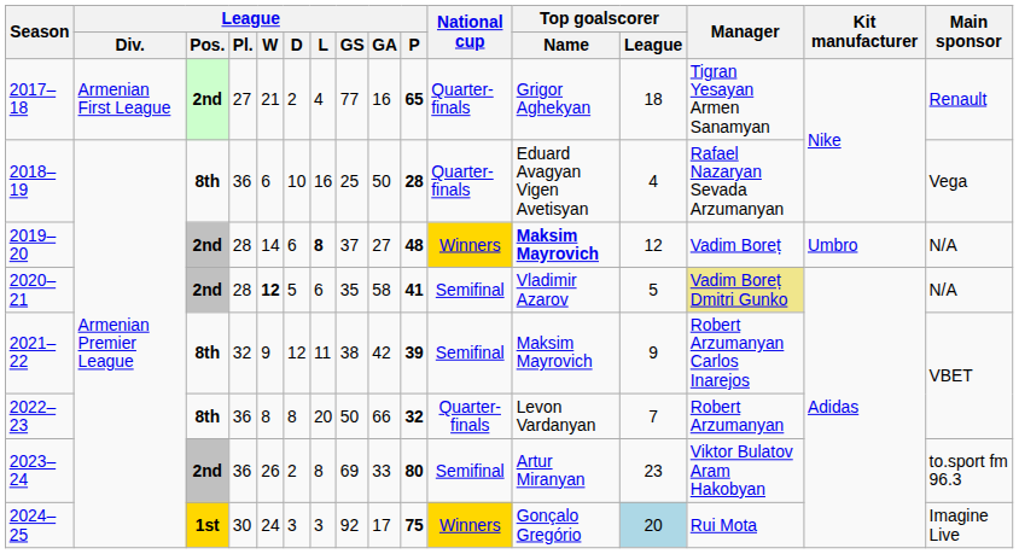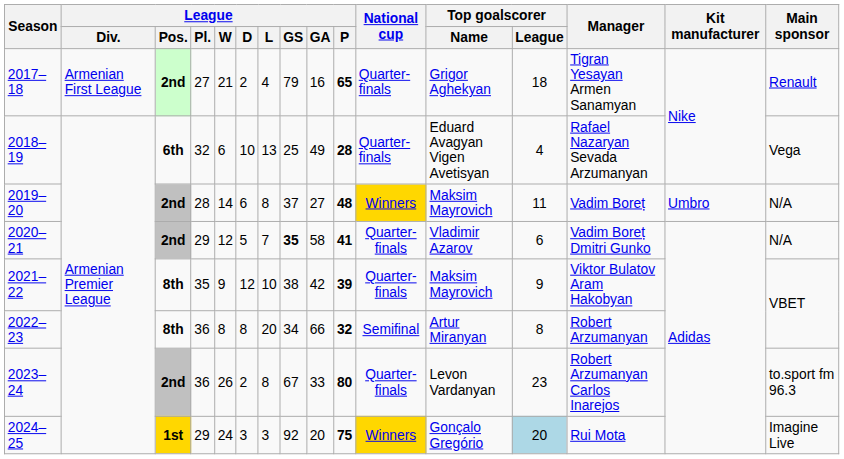2017–18 | League / GS: 77 -> 79
2018–19 | League / Pos.: 8th -> 6th
2018–19 | League / Pl.: 36 -> 32
2018–19 | League / L: 16 -> 13
2018–19 | League / GA: 50 -> 49
2019–20 | League / L: bold -> normal
2019–20 | Top goalscorer / Name: bold -> normal
2019–20 | Top goalscorer / League: 12 -> 11
2020–21 | League / Pl.: 28 -> 29
2020–21 | League / W: bold -> normal
2020–21 | League / L: 6 -> 7
2020–21 | League / GS: normal -> bold
2020–21 | National cup: Semifinal -> Quarter-finals
2020–21 | Top goalscorer / League: 5 -> 6
2020–21 | Manager: khaki background -> no background
2021–22 | League / Pl.: 32 -> 35
2021–22 | League / L: 11 -> 10
2021–22 | National cup: Semifinal -> Quarter-finals
2021–22 | Manager: Robert Arzumanyan Carlos Inarejos -> Viktor Bulatov Aram Hakobyan
2022–23 | League / GS: 50 -> 34
2022–23 | National cup: Quarter-finals -> Semifinal
2022–23 | Top goalscorer / Name: Levon Vardanyan -> Artur Miranyan
2022–23 | Top goalscorer / League: 7 -> 8
2023–24 | League / GS: 69 -> 67
2023–24 | National cup: Semifinal -> Quarter-finals
2023–24 | Top goalscorer / Name: Artur Miranyan -> Levon Vardanyan
2023–24 | Manager: Viktor Bulatov Aram Hakobyan -> Robert Arzumanyan Carlos Inarejos
2024–25 | League / Pl.: 30 -> 29
2024–25 | League / GA: 17 -> 20
